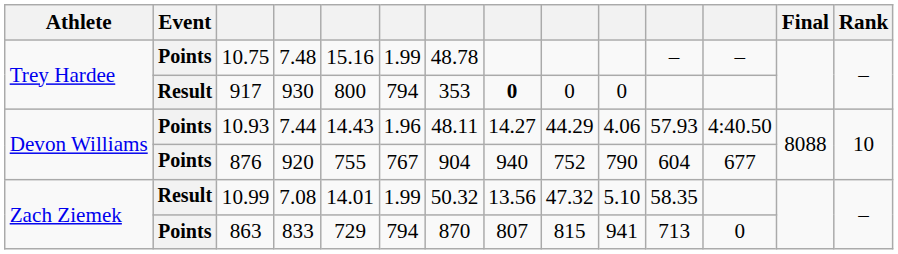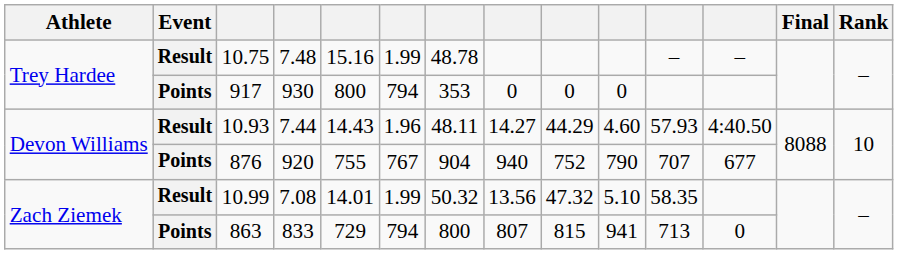10.75 | Event: Points -> Result
917 | Event: Result -> Points
917 | column 8: bold -> normal
10.93 | Event: Points -> Result
10.93 | column 10: 4.06 -> 4.60
876 | column 11: 604 -> 707
863 | column 7: 870 -> 800
